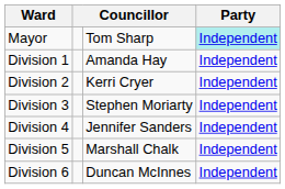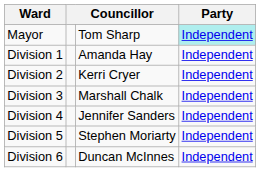Division 3 | column 3: Stephen Moriarty -> Marshall Chalk
Division 5 | column 3: Marshall Chalk -> Stephen Moriarty
